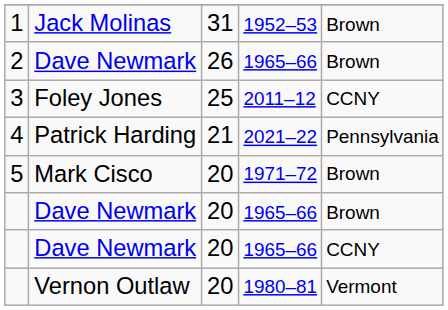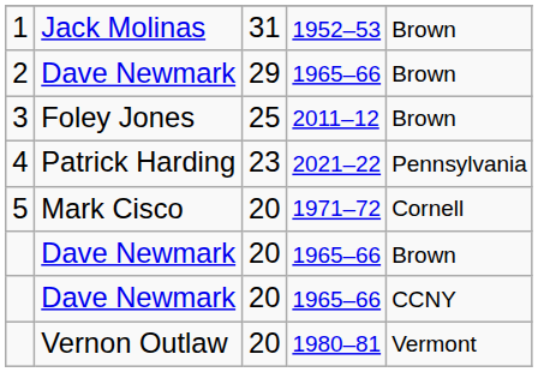2 | column 3: 26 -> 29
3 | column 5: CCNY -> Brown
4 | column 3: 21 -> 23
5 | column 5: Brown -> Cornell
